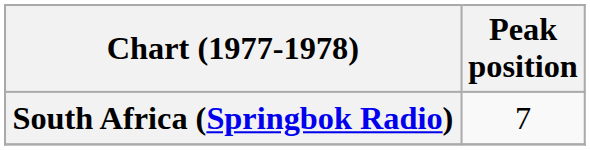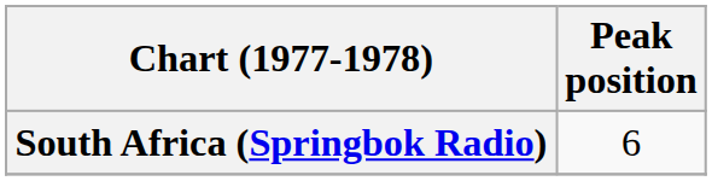South Africa (Springbok Radio) | Peak position: 7 -> 6
